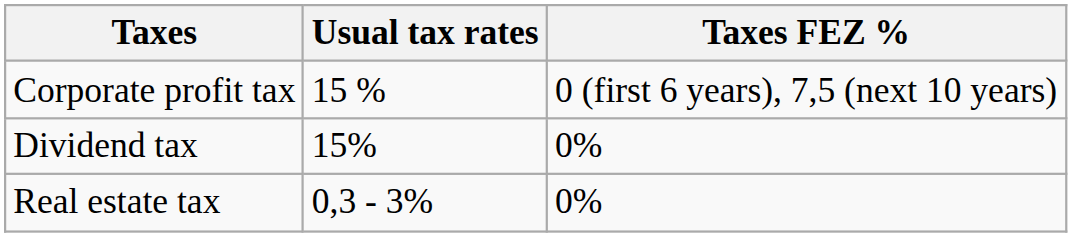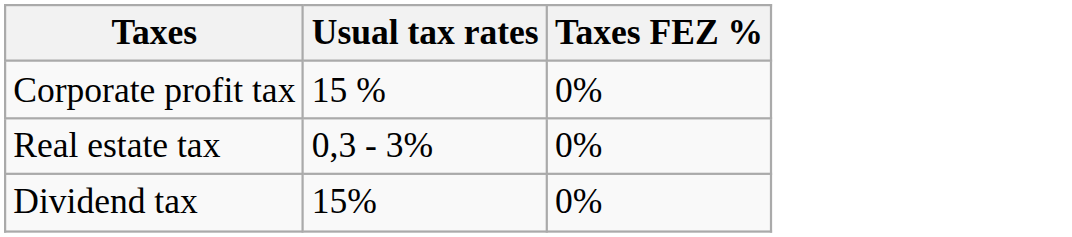Corporate profit tax | Taxes FEZ %: 0 (first 6 years), 7,5 (next 10 years) -> 0%
rows swapped: Real estate tax <-> Dividend tax
